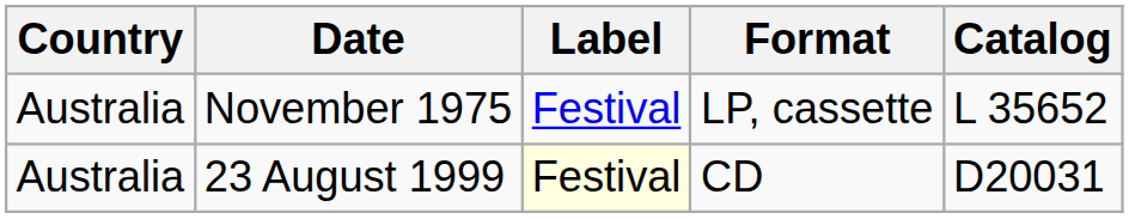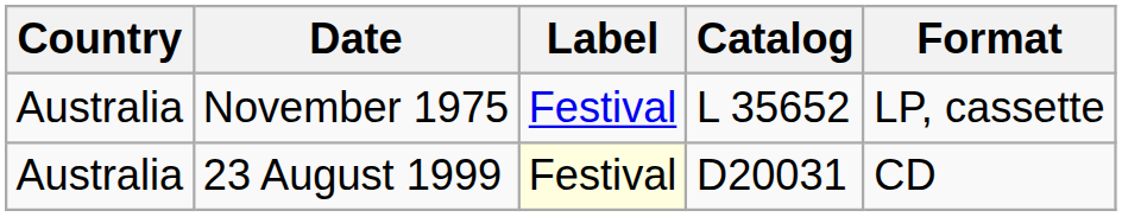columns swapped: Format <-> Catalog
